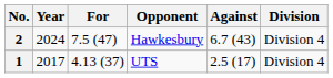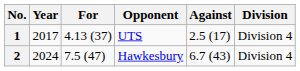rows swapped: 1 <-> 2
